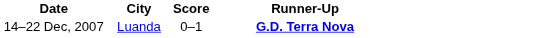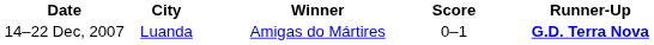+ column: Winner | Amigas do Mártires
